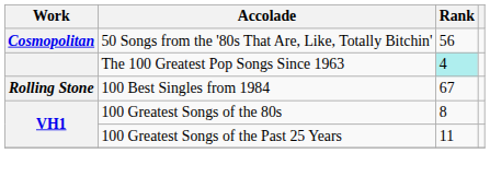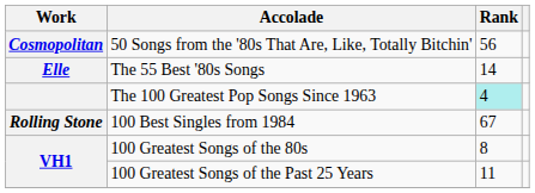+ row: Elle | The 55 Best '80s Songs | 14
